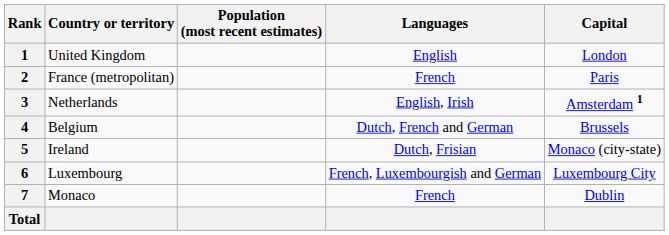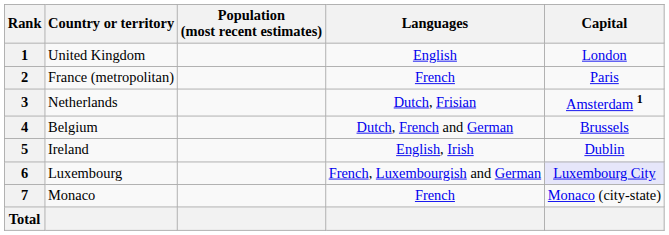3 | Languages: English, Irish -> Dutch, Frisian
5 | Languages: Dutch, Frisian -> English, Irish
5 | Capital: Monaco (city-state) -> Dublin
6 | Capital: no background -> lavender background
7 | Capital: Dublin -> Monaco (city-state)
